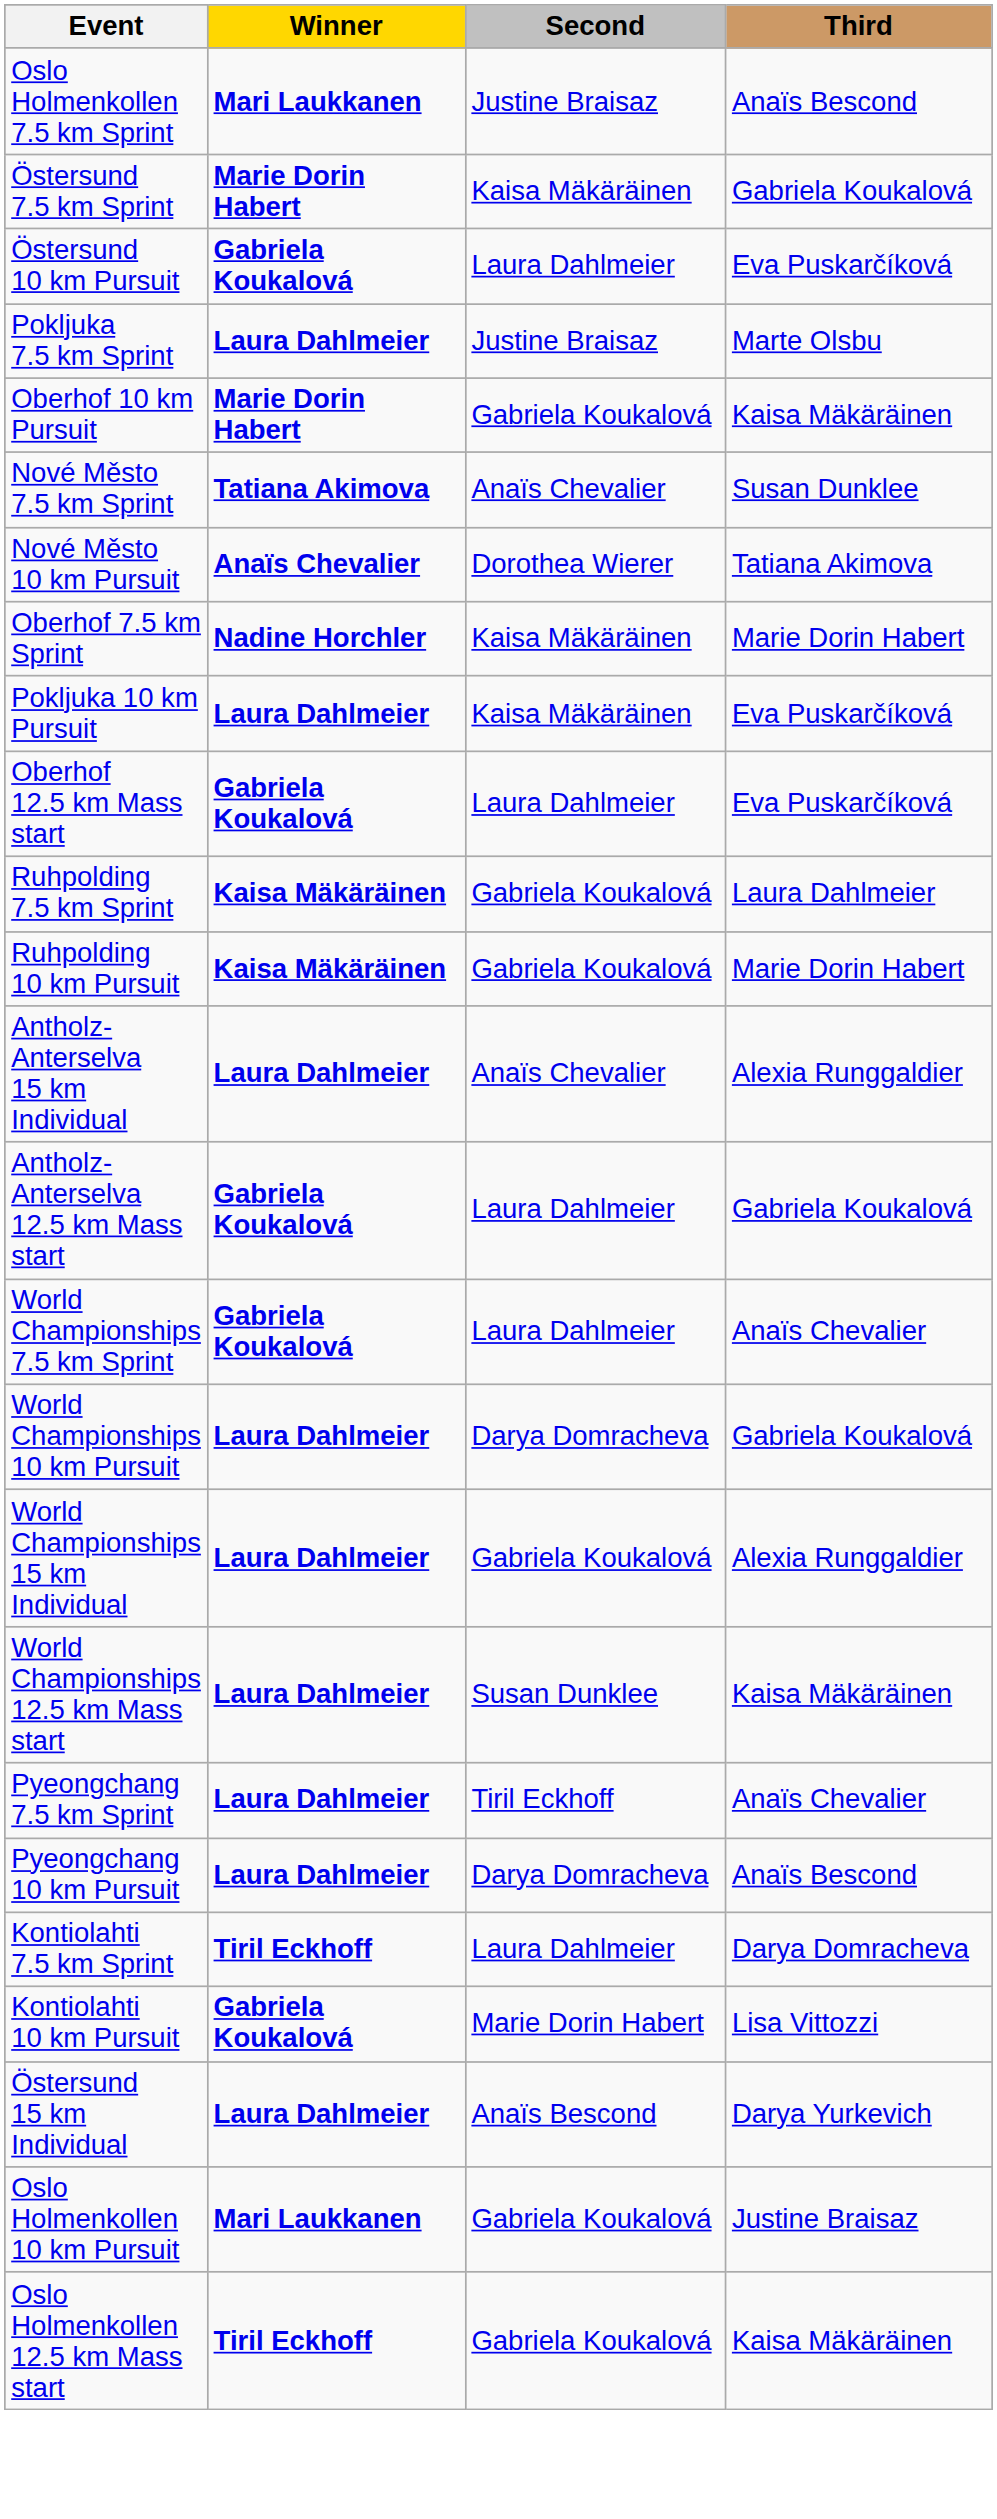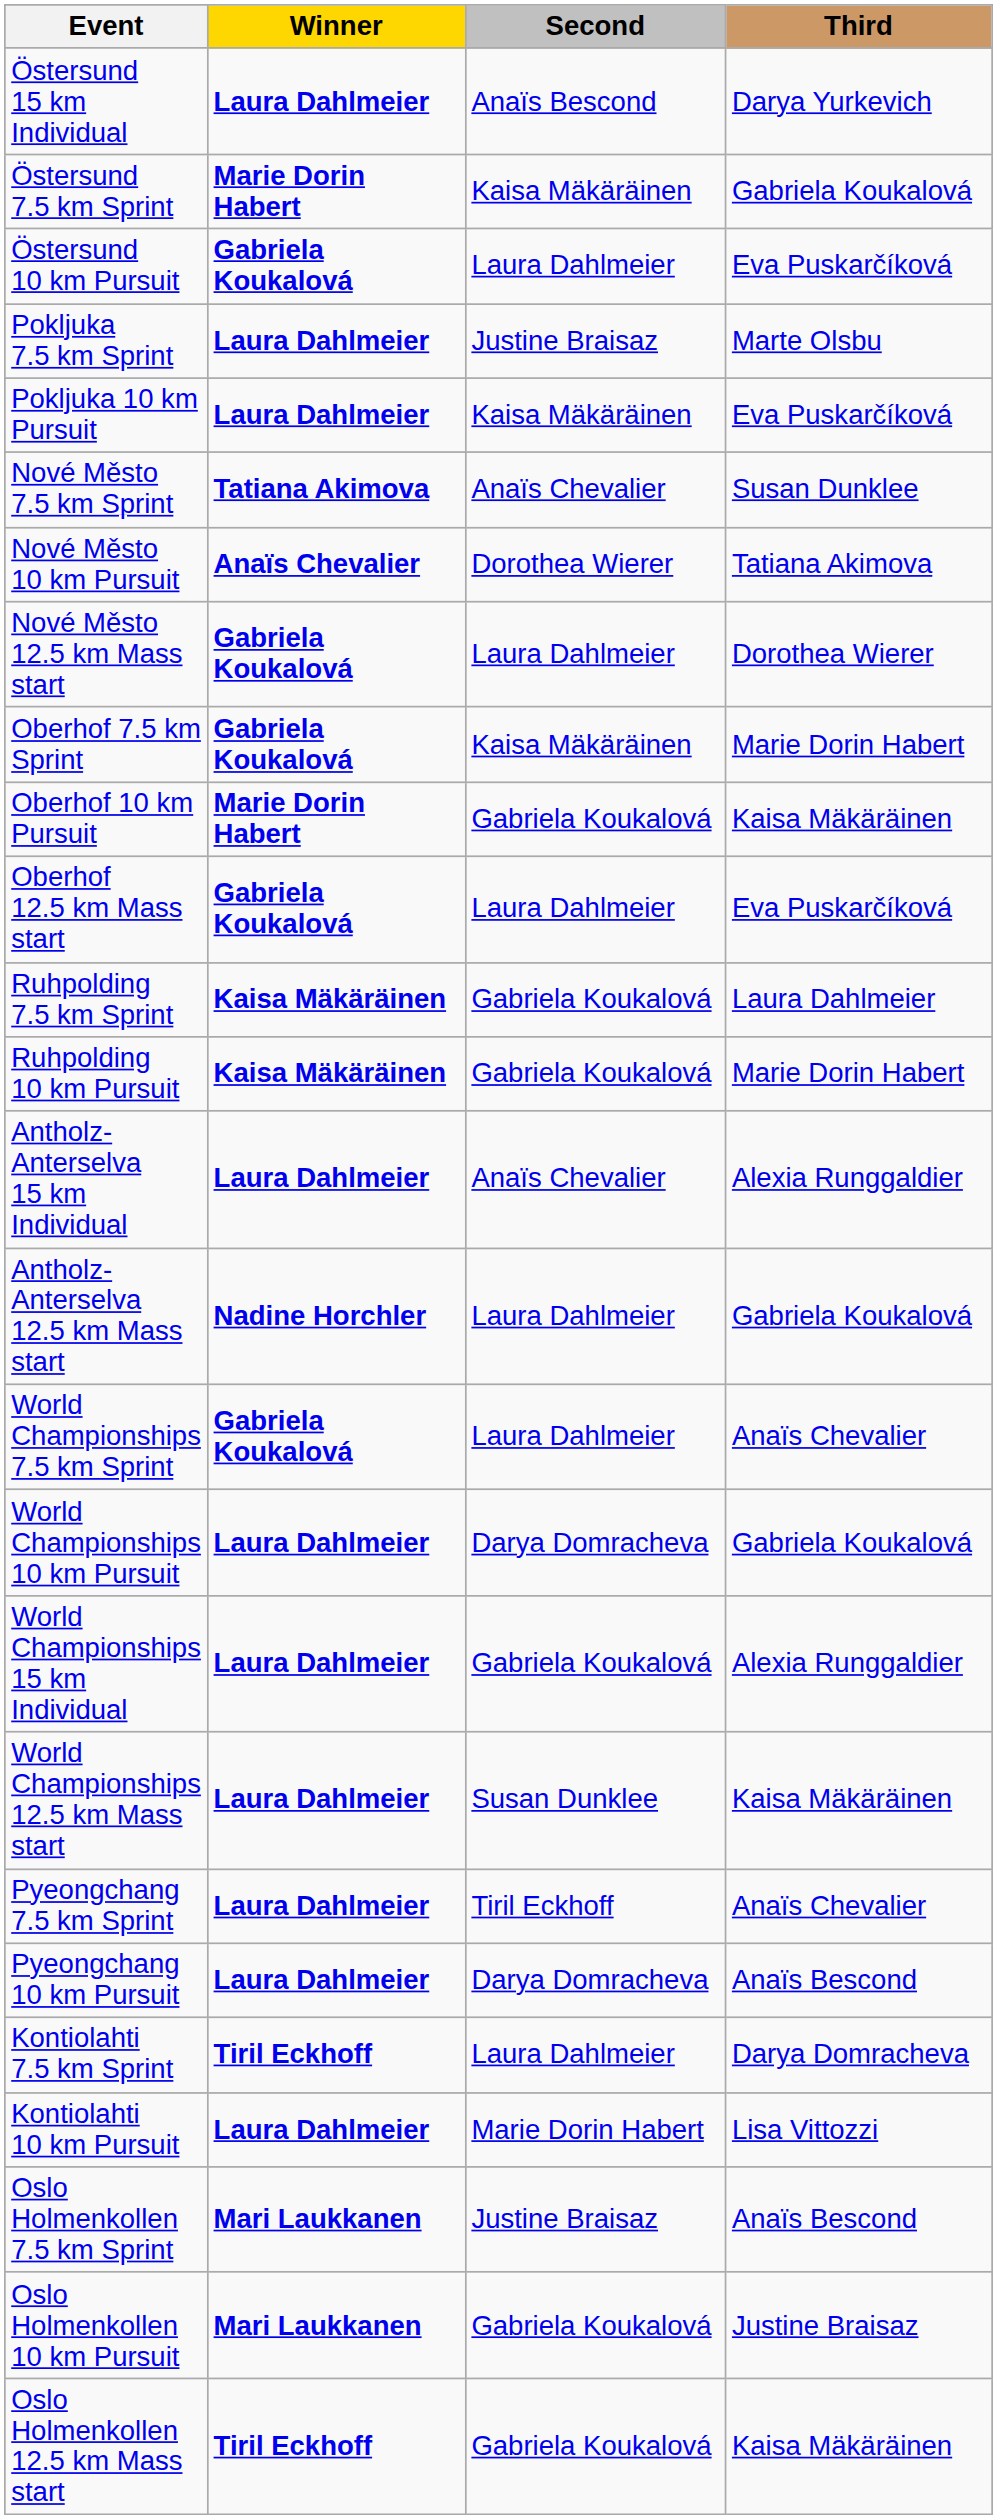rows swapped: Östersund 15 km Individual <-> Oslo Holmenkollen 7.5 km Sprint
rows swapped: Pokljuka 10 km Pursuit <-> Oberhof 10 km Pursuit
+ row: Nové Město 12.5 km Mass start | Gabriela Koukalová | Laura Dahlmeier | Dorothea Wierer
Oberhof 7.5 km Sprint | Winner: Nadine Horchler -> Gabriela Koukalová
Antholz-Anterselva 12.5 km Mass start | Winner: Gabriela Koukalová -> Nadine Horchler
Kontiolahti 10 km Pursuit | Winner: Gabriela Koukalová -> Laura Dahlmeier
